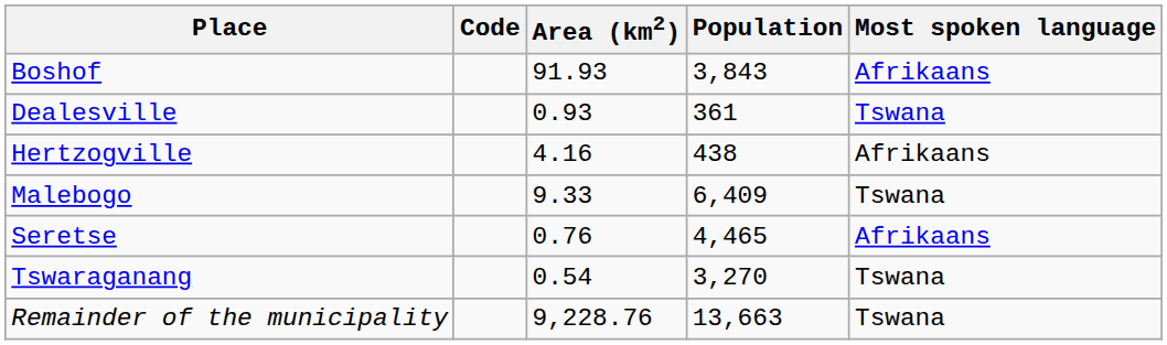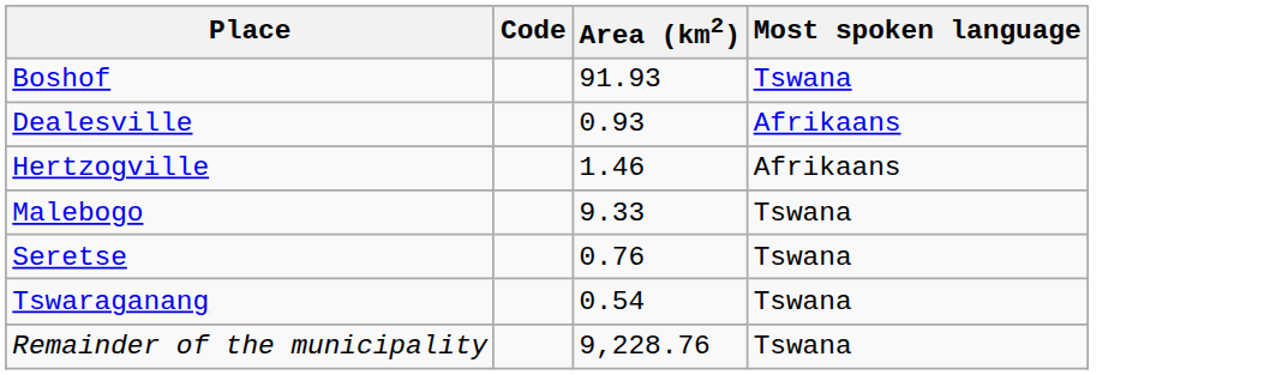- column: Population | 3,843 | 361 | 438 | 6,409 | 4,465 | 3,270 | 13,663
Boshof | Most spoken language: Afrikaans -> Tswana
Dealesville | Most spoken language: Tswana -> Afrikaans
Hertzogville | Area (km2): 4.16 -> 1.46
Seretse | Most spoken language: Afrikaans -> Tswana
